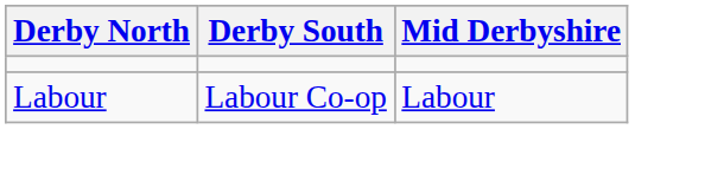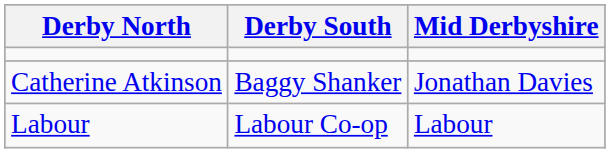+ row: Catherine Atkinson | Baggy Shanker | Jonathan Davies
